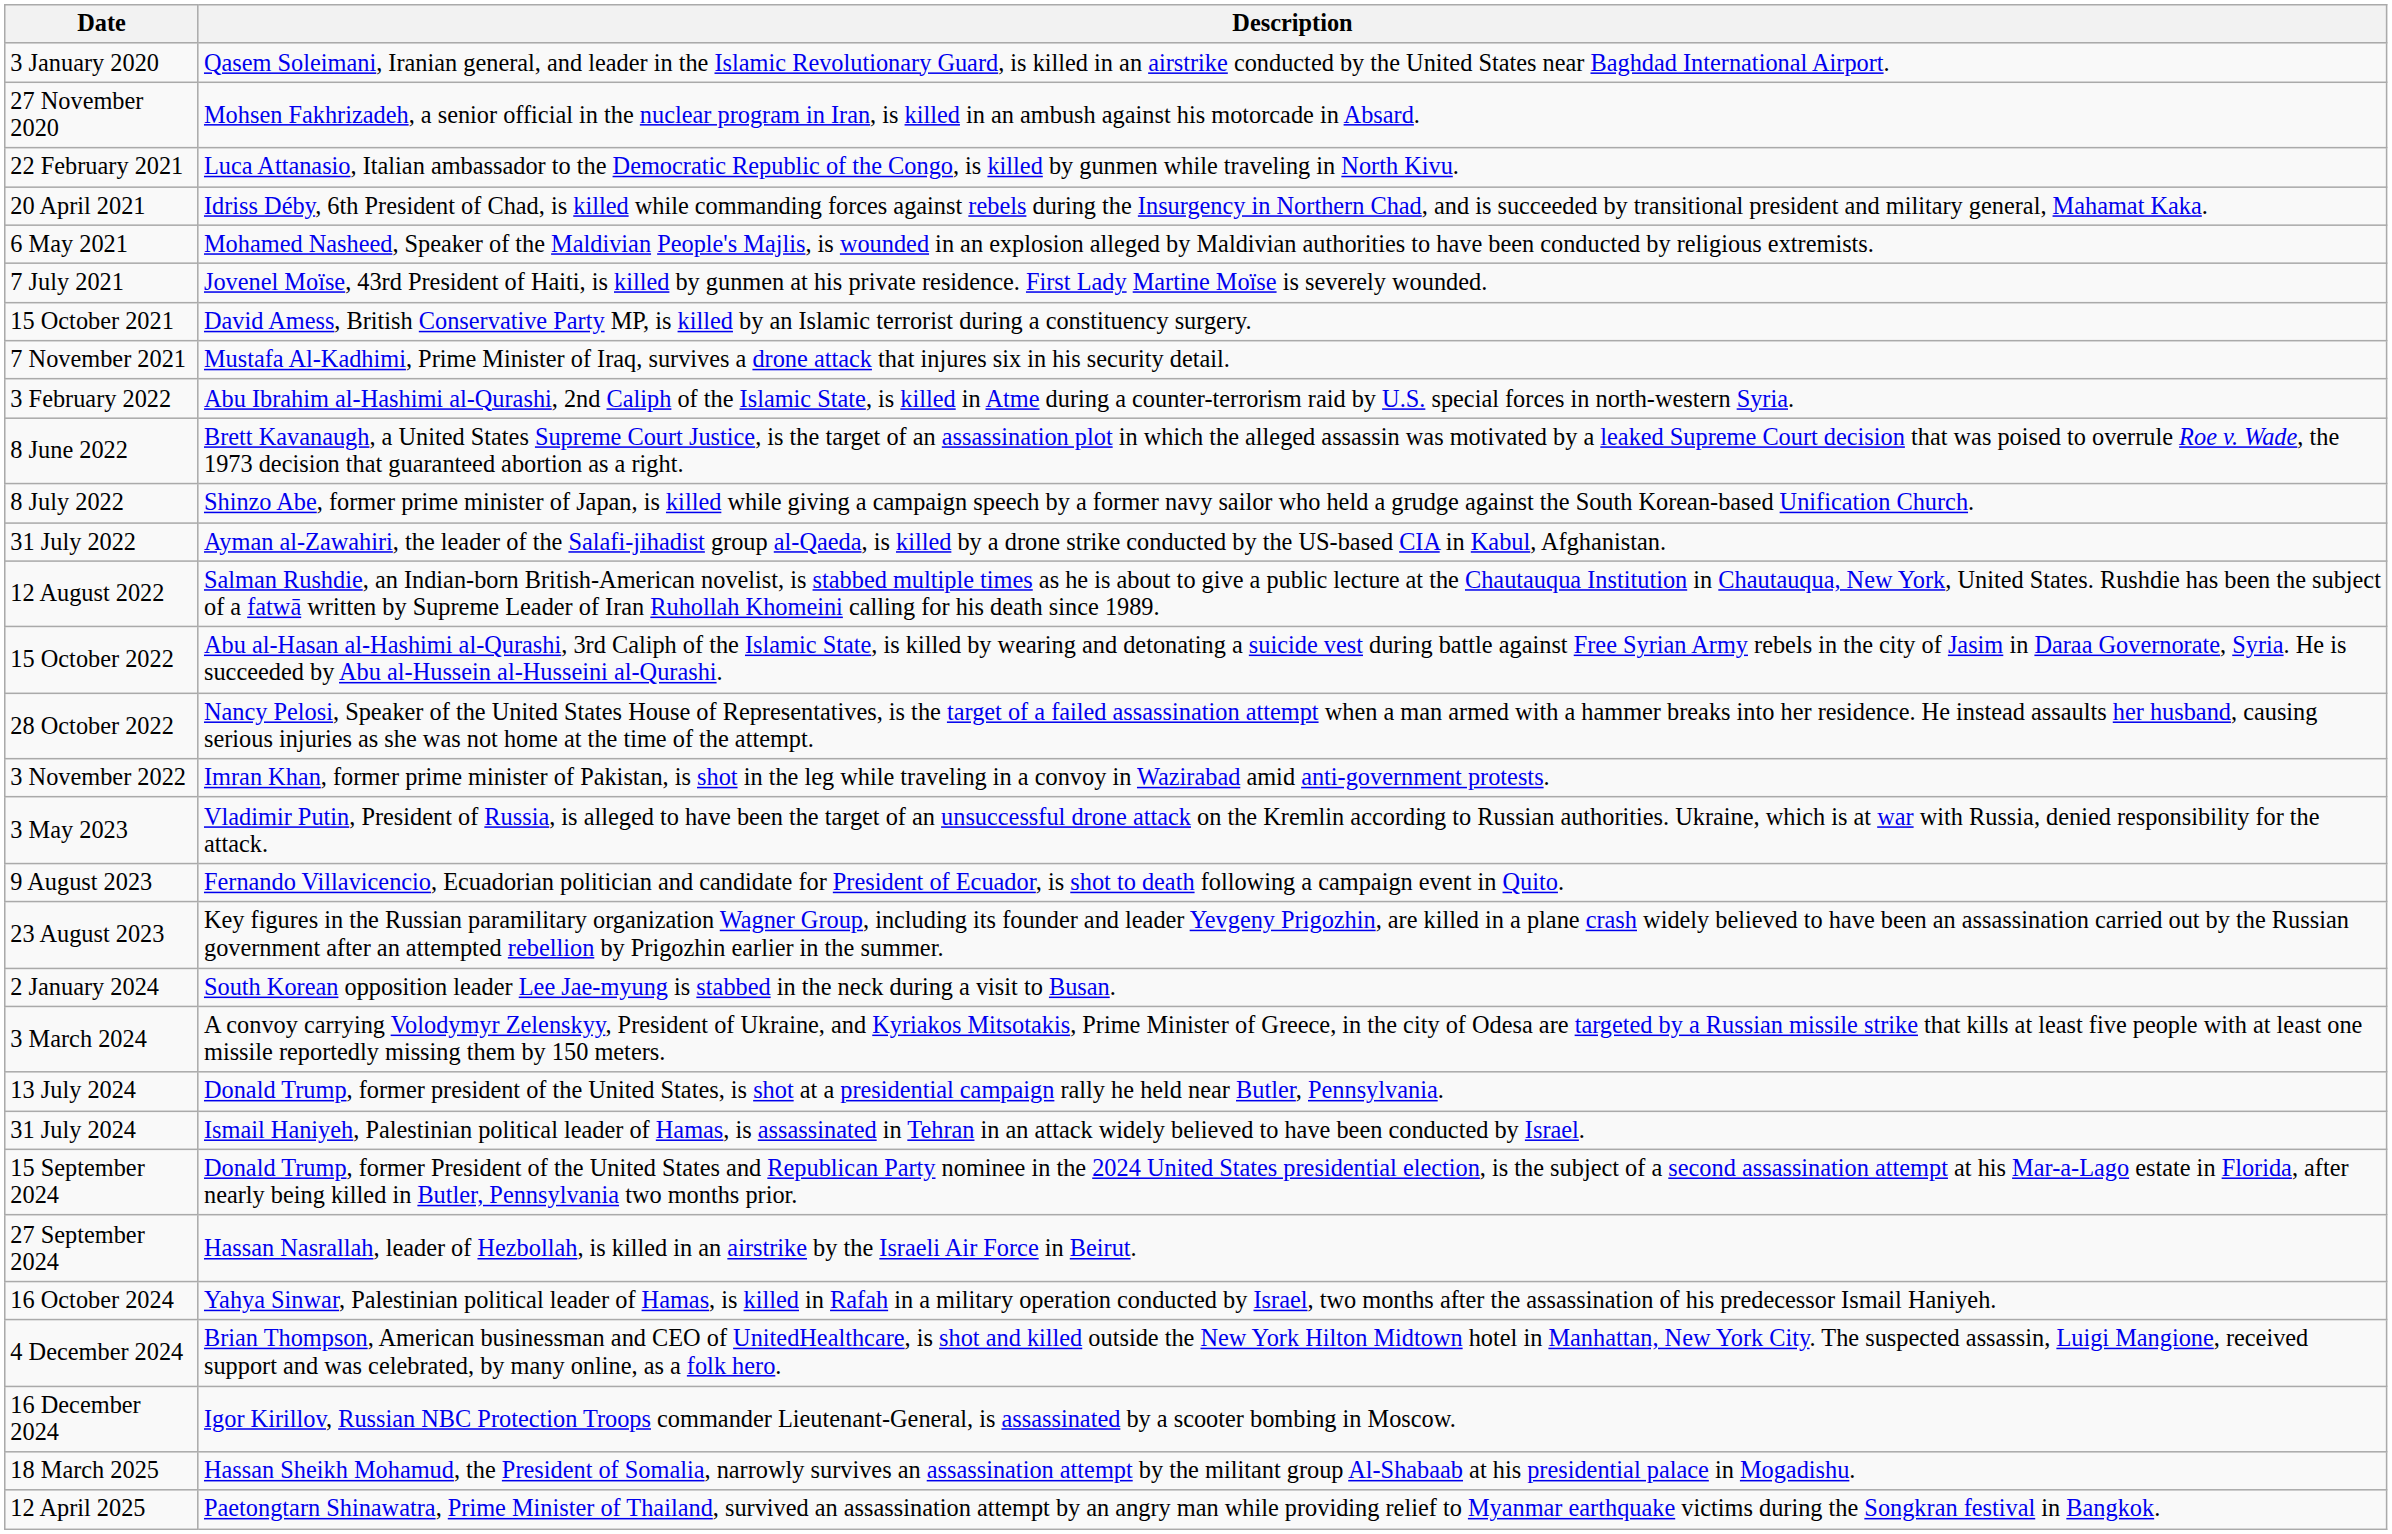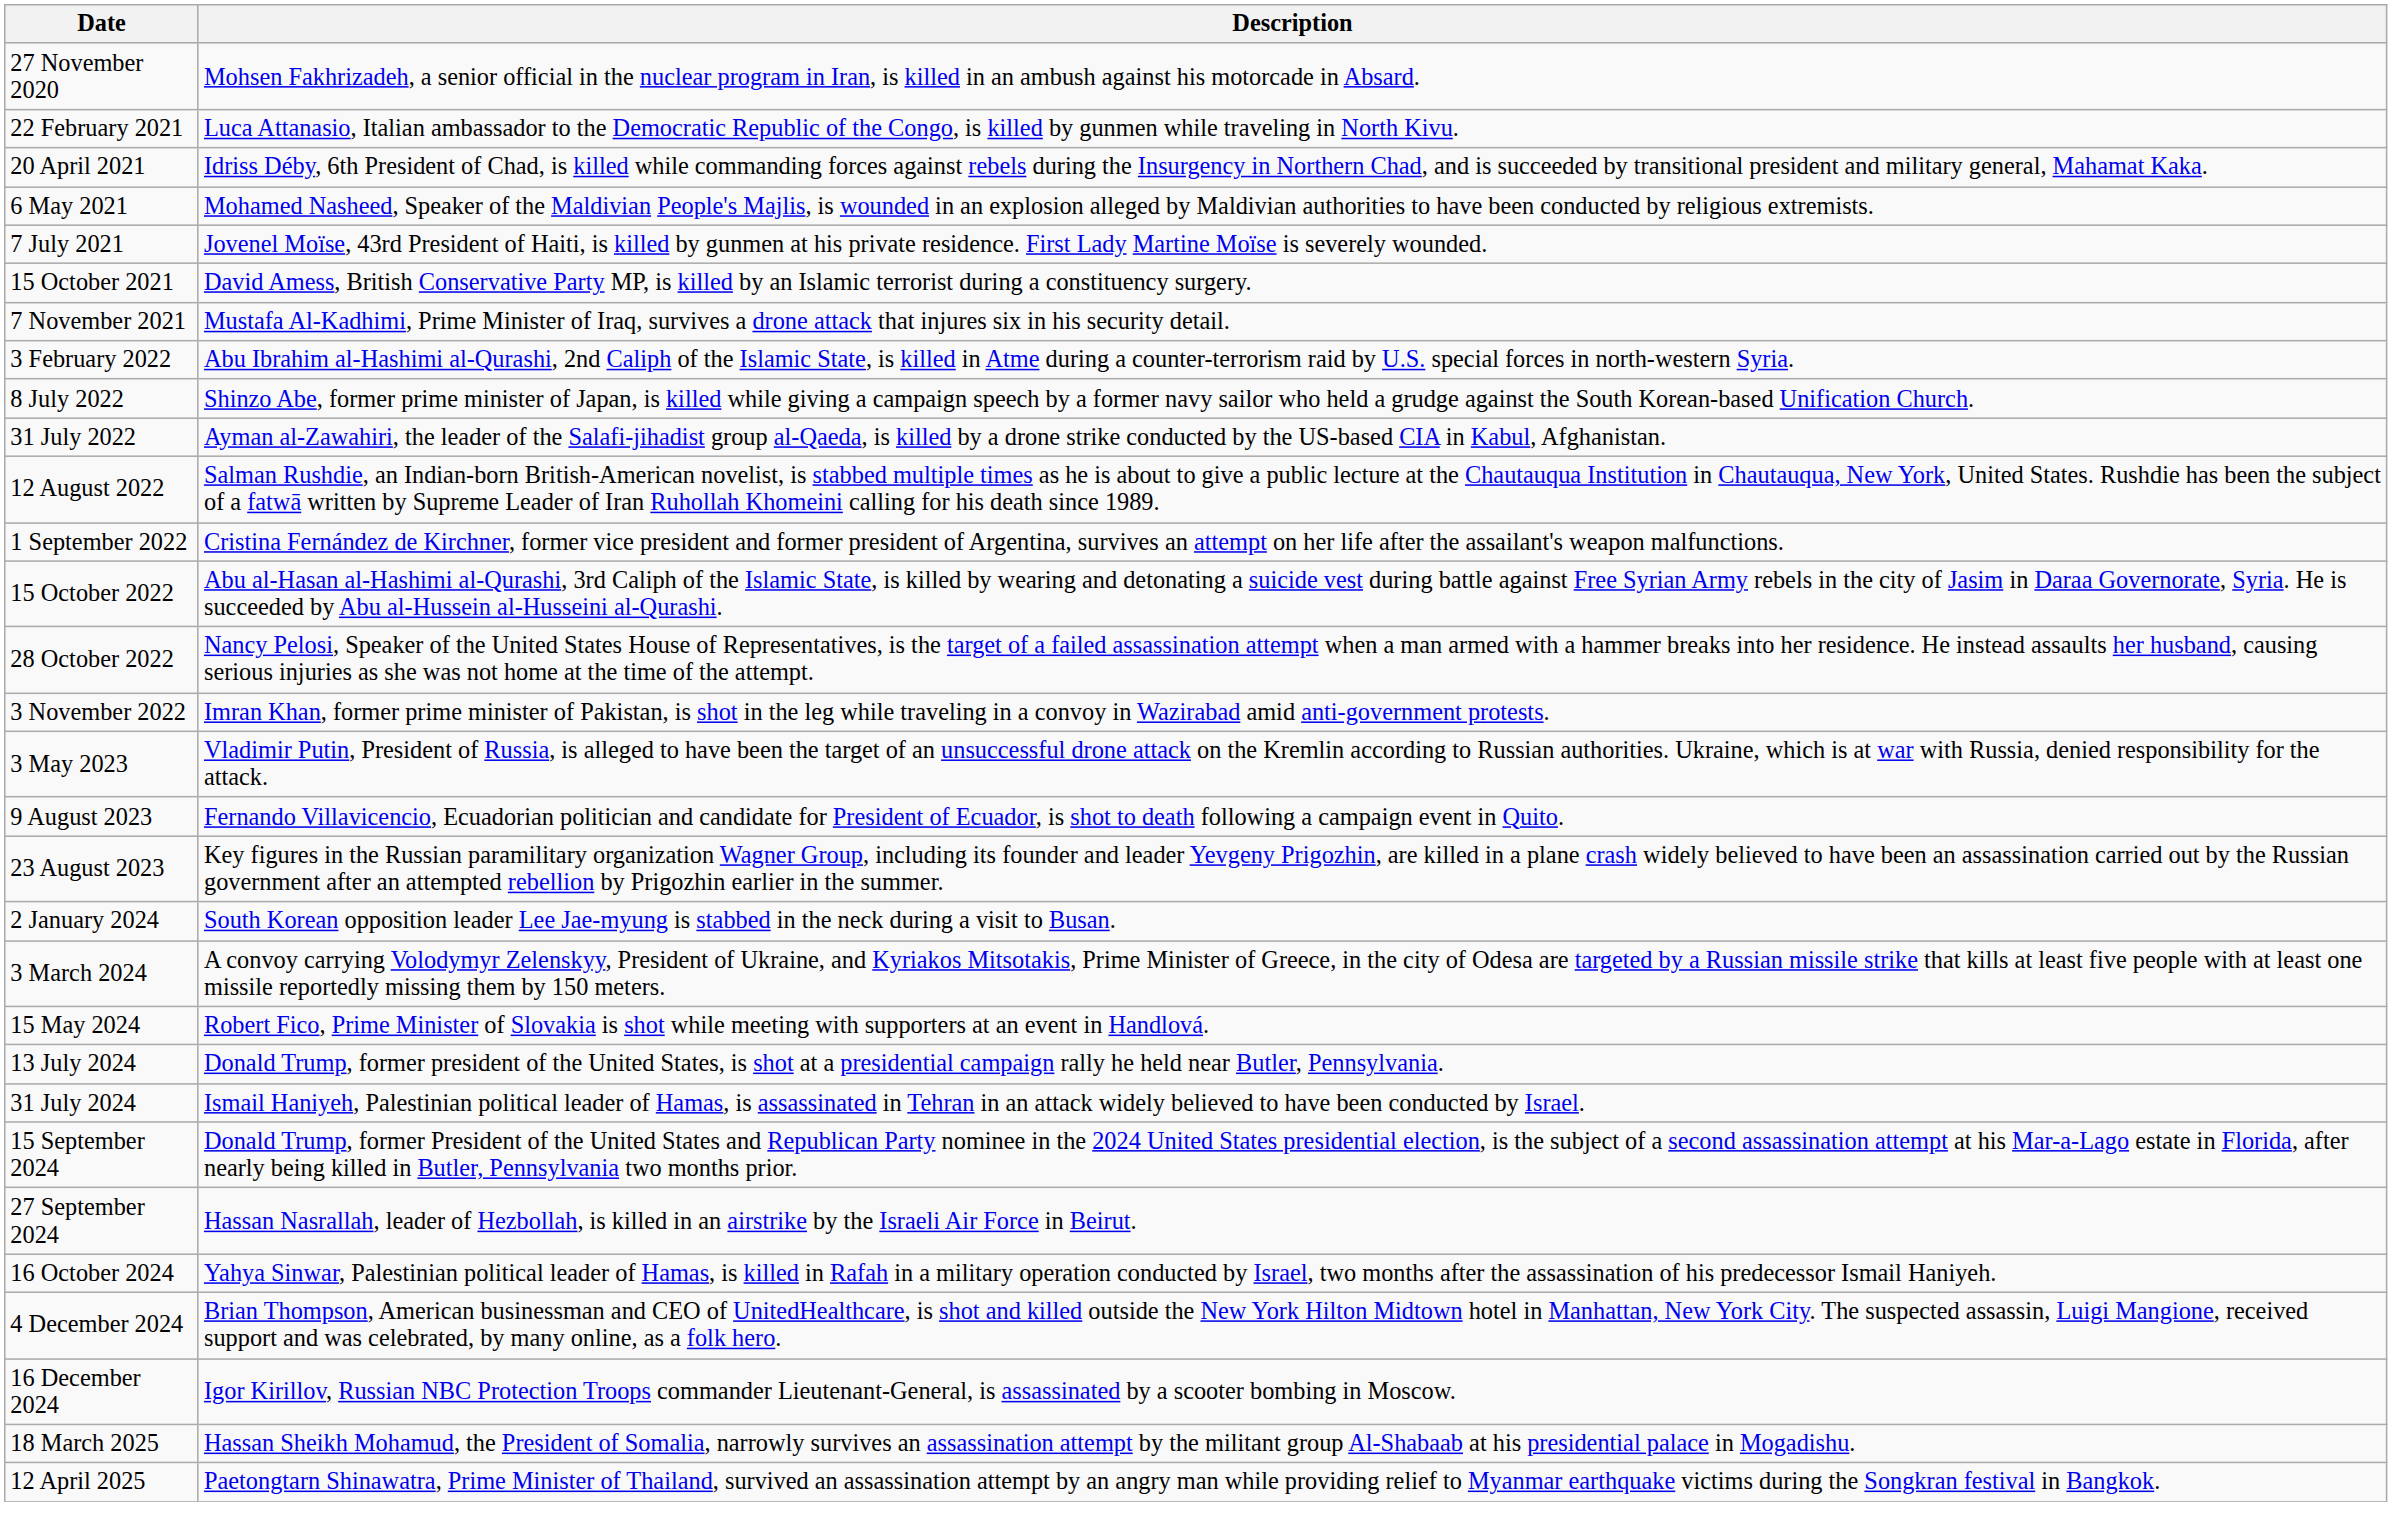- row: 3 January 2020 | Qasem Soleimani, Iranian general, and leader in the Islamic Revolutionary Guard, is killed in an airstrike conducted by the United States near Baghdad International Airport.
- row: 8 June 2022 | Brett Kavanaugh, a United States Supreme Court Justice, is the target of an assassination plot in which the alleged assassin was motivated by a leaked Supreme Court decision that was poised to overrule Roe v. Wade, the 1973 decision that guaranteed abortion as a right.
+ row: 1 September 2022 | Cristina Fernández de Kirchner, former vice president and former president of Argentina, survives an attempt on her life after the assailant's weapon malfunctions.
+ row: 15 May 2024 | Robert Fico, Prime Minister of Slovakia is shot while meeting with supporters at an event in Handlová.
